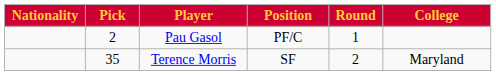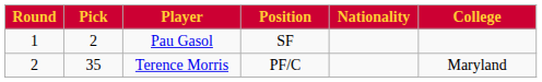columns swapped: Round <-> Nationality
Pau Gasol | Position: PF/C -> SF
Terence Morris | Position: SF -> PF/C
